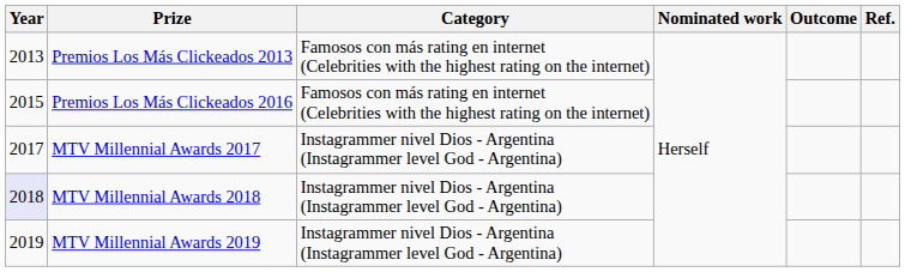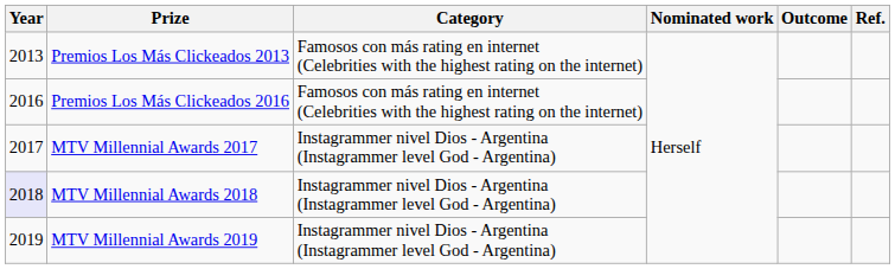Premios Los Más Clickeados 2016 | Year: 2015 -> 2016
